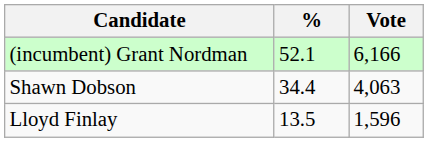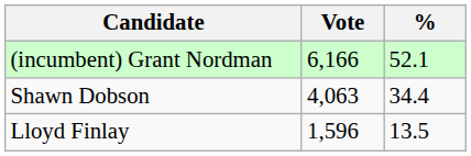columns swapped: Vote <-> %
